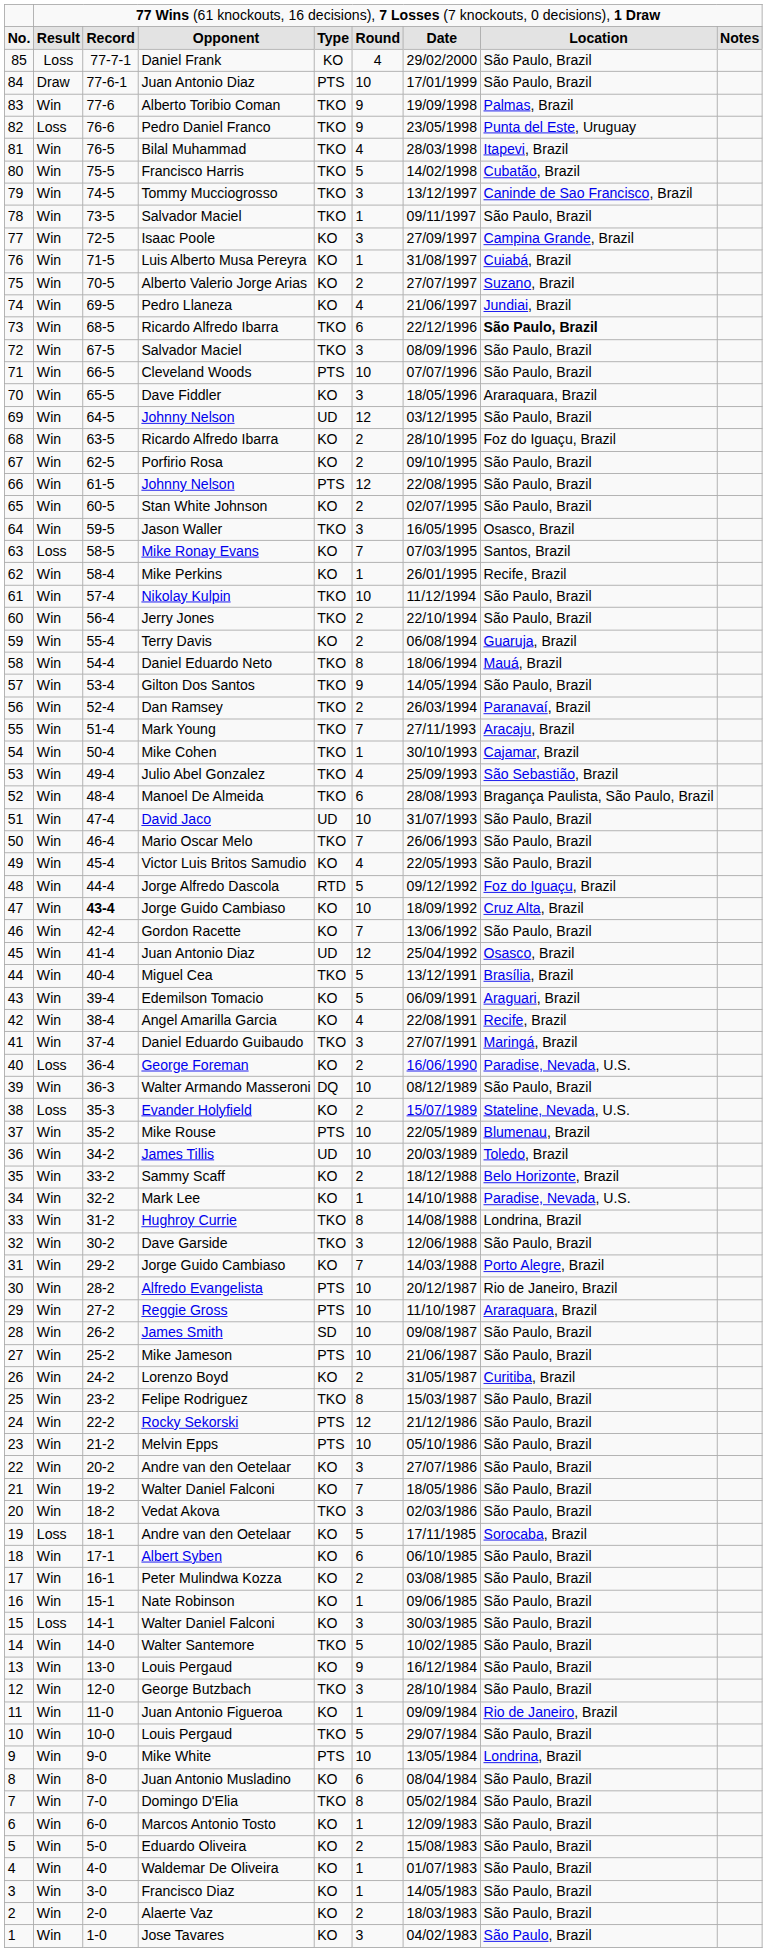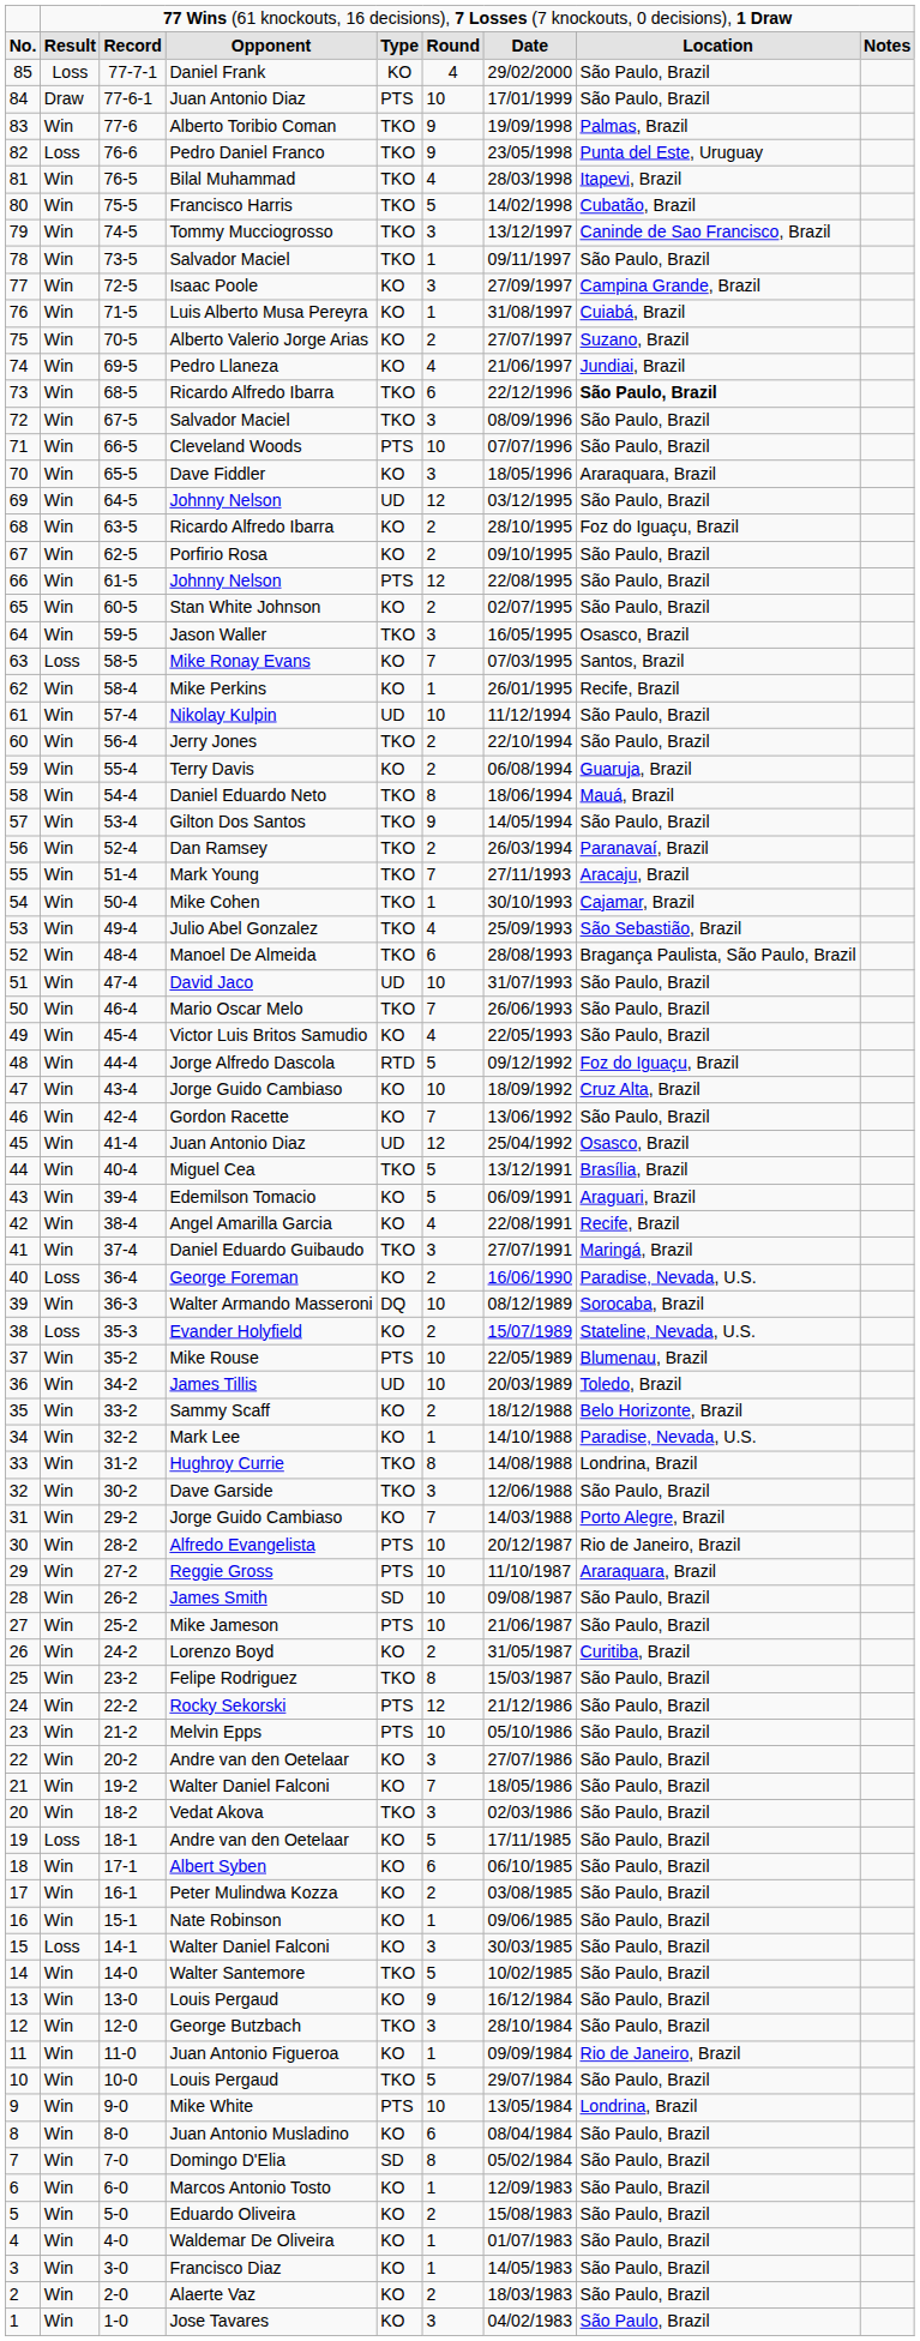Nikolay Kulpin | column 5: TKO -> UD
47 / Jorge Guido Cambiaso | column 3: bold -> normal
Walter Armando Masseroni | column 8: São Paulo, Brazil -> Sorocaba, Brazil
19 / Andre van den Oetelaar | column 8: Sorocaba, Brazil -> São Paulo, Brazil
Domingo D'Elia | column 5: TKO -> SD
